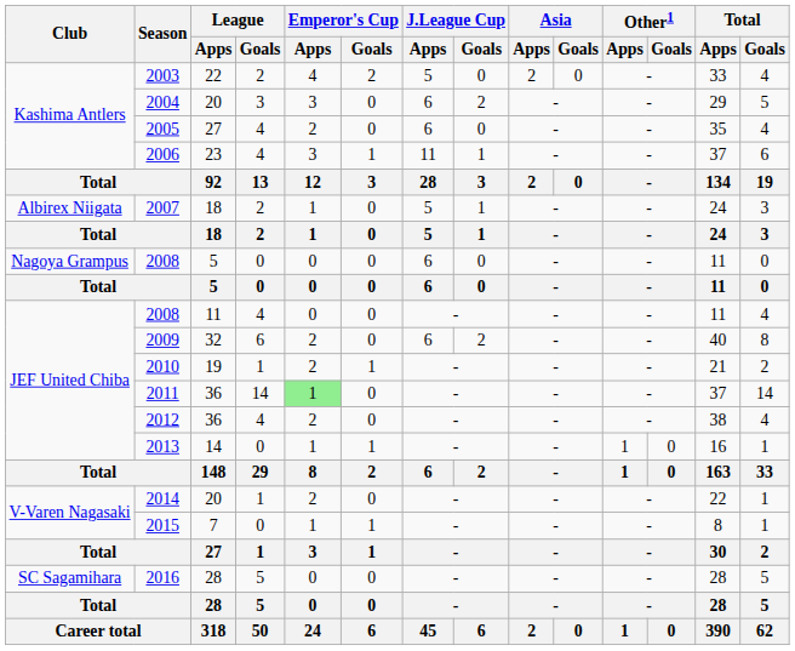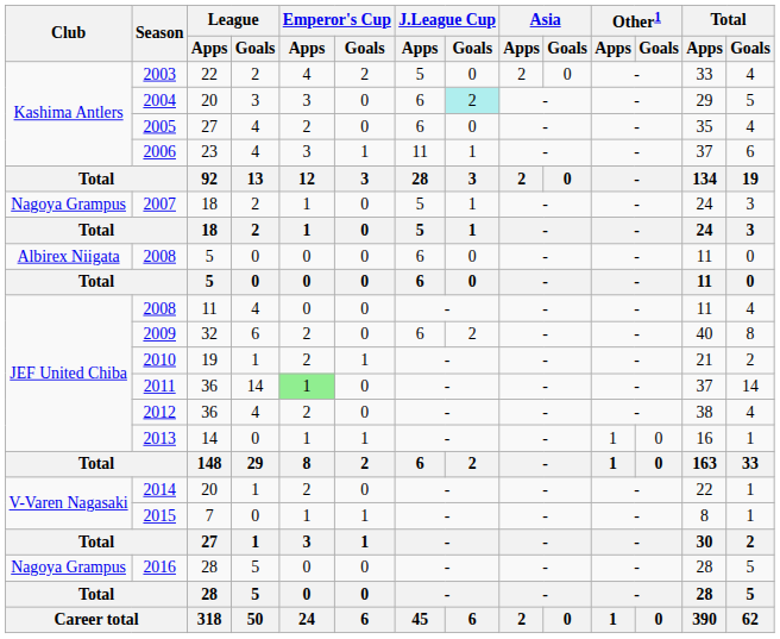2004 | J.League Cup / Goals: no background -> paleturquoise background
2007 | Club: Albirex Niigata -> Nagoya Grampus
2008 / 5 | Club: Nagoya Grampus -> Albirex Niigata
2016 | Club: SC Sagamihara -> Nagoya Grampus
